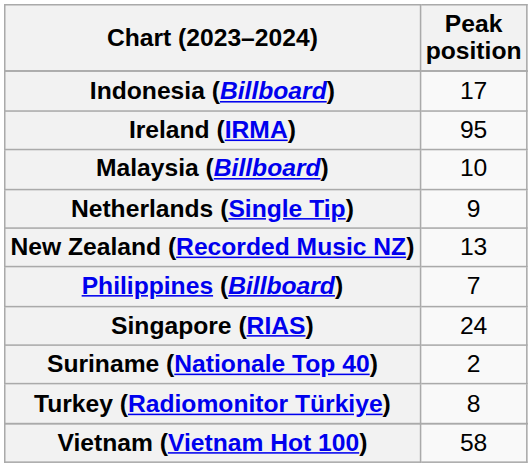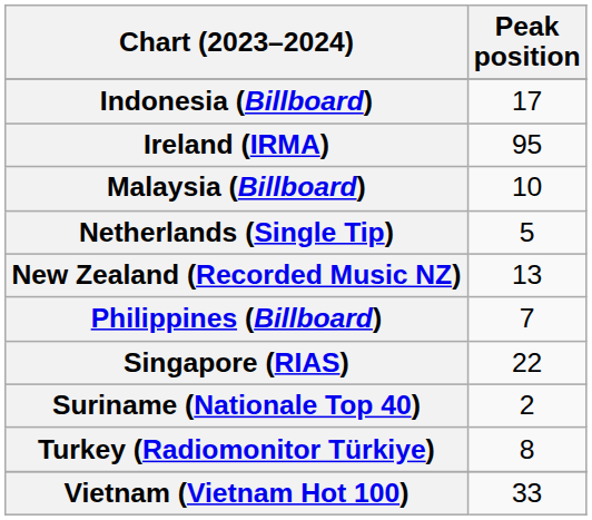Netherlands (Single Tip) | Peak position: 9 -> 5
Singapore (RIAS) | Peak position: 24 -> 22
Vietnam (Vietnam Hot 100) | Peak position: 58 -> 33
